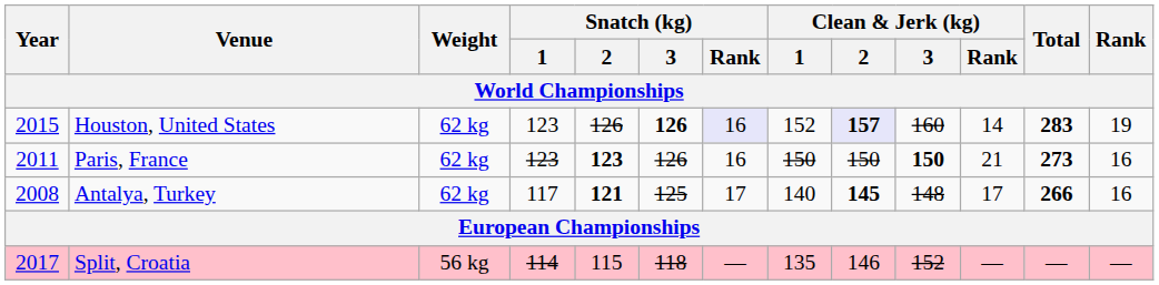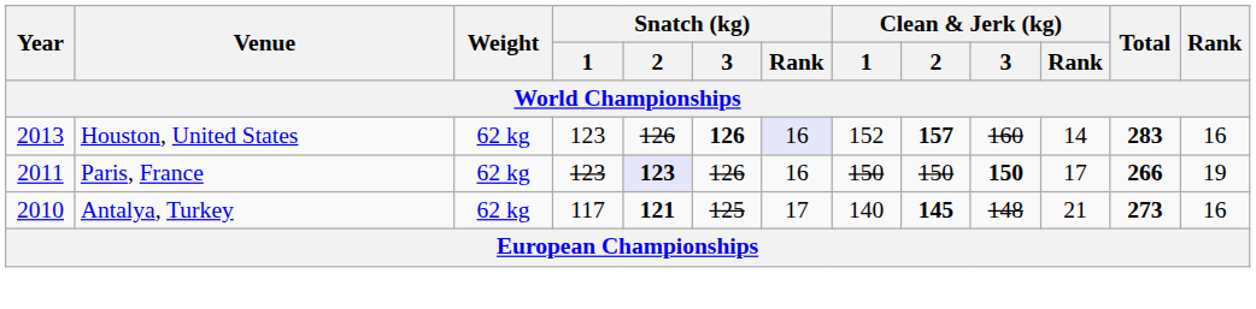Houston, United States | Year: 2015 -> 2013
Houston, United States | Clean & Jerk (kg) / 2: lavender background -> no background
Houston, United States | Rank: 19 -> 16
Paris, France | Snatch (kg) / 2: no background -> lavender background
Paris, France | Clean & Jerk (kg) / Rank: 21 -> 17
Paris, France | Total: 273 -> 266
Paris, France | Rank: 16 -> 19
Antalya, Turkey | Year: 2008 -> 2010
Antalya, Turkey | Clean & Jerk (kg) / Rank: 17 -> 21
Antalya, Turkey | Total: 266 -> 273
- row: 2017 | Split, Croatia | 56 kg | 114 | 115 | 118 | — | 135 | 146 | 152 | — | — | —
